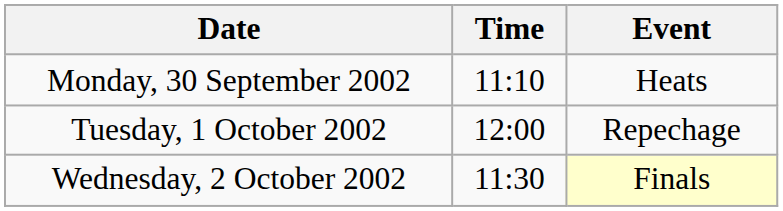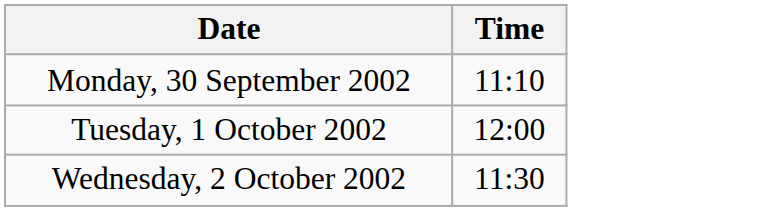- column: Event | Heats | Repechage | Finals
